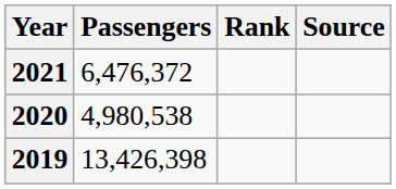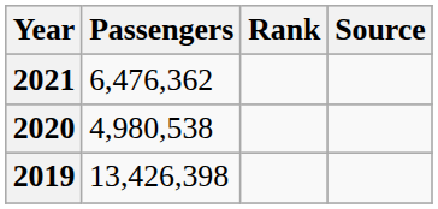2021 | Passengers: 6,476,372 -> 6,476,362
